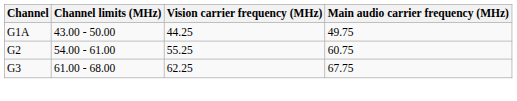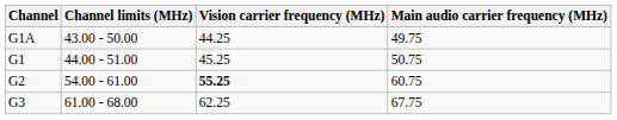+ row: G1 | 44.00 - 51.00 | 45.25 | 50.75
G2 | Vision carrier frequency (MHz): normal -> bold
